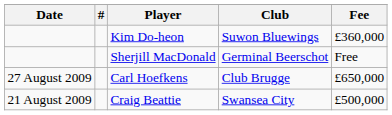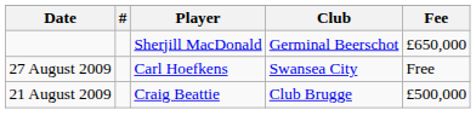- row: Kim Do-heon | Suwon Bluewings | £360,000
Sherjill MacDonald | Fee: Free -> £650,000
Carl Hoefkens | Club: Club Brugge -> Swansea City
Carl Hoefkens | Fee: £650,000 -> Free
Craig Beattie | Club: Swansea City -> Club Brugge
